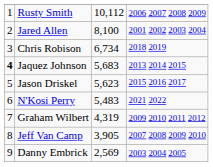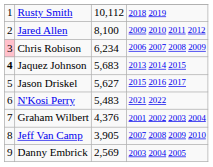Rusty Smith | column 4: 2006 2007 2008 2009 -> 2018 2019
Jared Allen | column 4: 2001 2002 2003 2004 -> 2009 2010 2011 2012
Chris Robison | column 1: no background -> pink background
Chris Robison | column 3: 6,734 -> 6,234
Chris Robison | column 4: 2018 2019 -> 2006 2007 2008 2009
Jason Driskel | column 3: 5,623 -> 5,627
Graham Wilbert | column 3: 4,319 -> 4,376
Graham Wilbert | column 4: 2009 2010 2011 2012 -> 2001 2002 2003 2004
